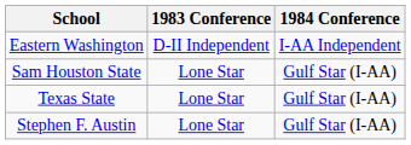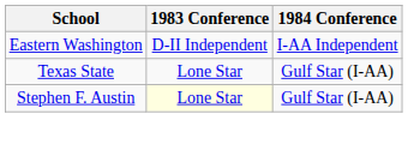- row: Sam Houston State | Lone Star | Gulf Star (I-AA)
Stephen F. Austin | 1983 Conference: no background -> lightyellow background
